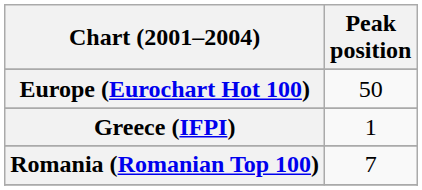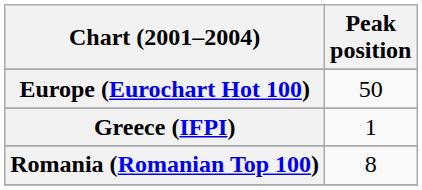Romania (Romanian Top 100) | Peak position: 7 -> 8
